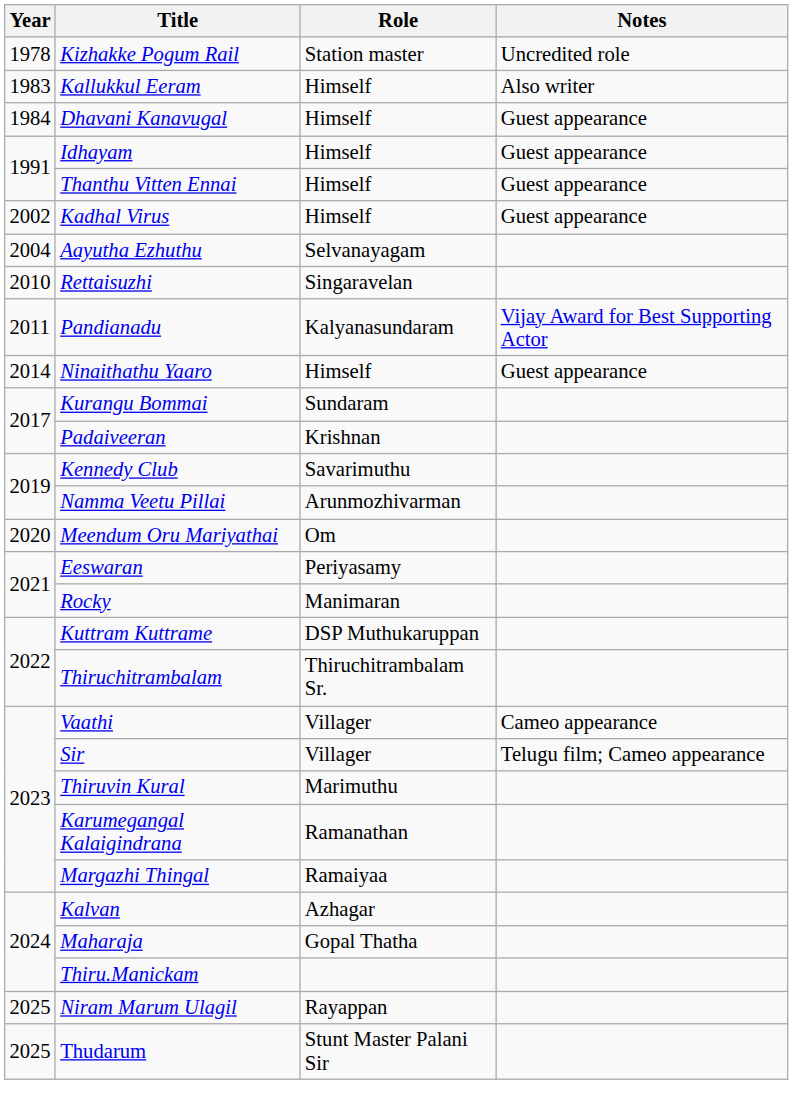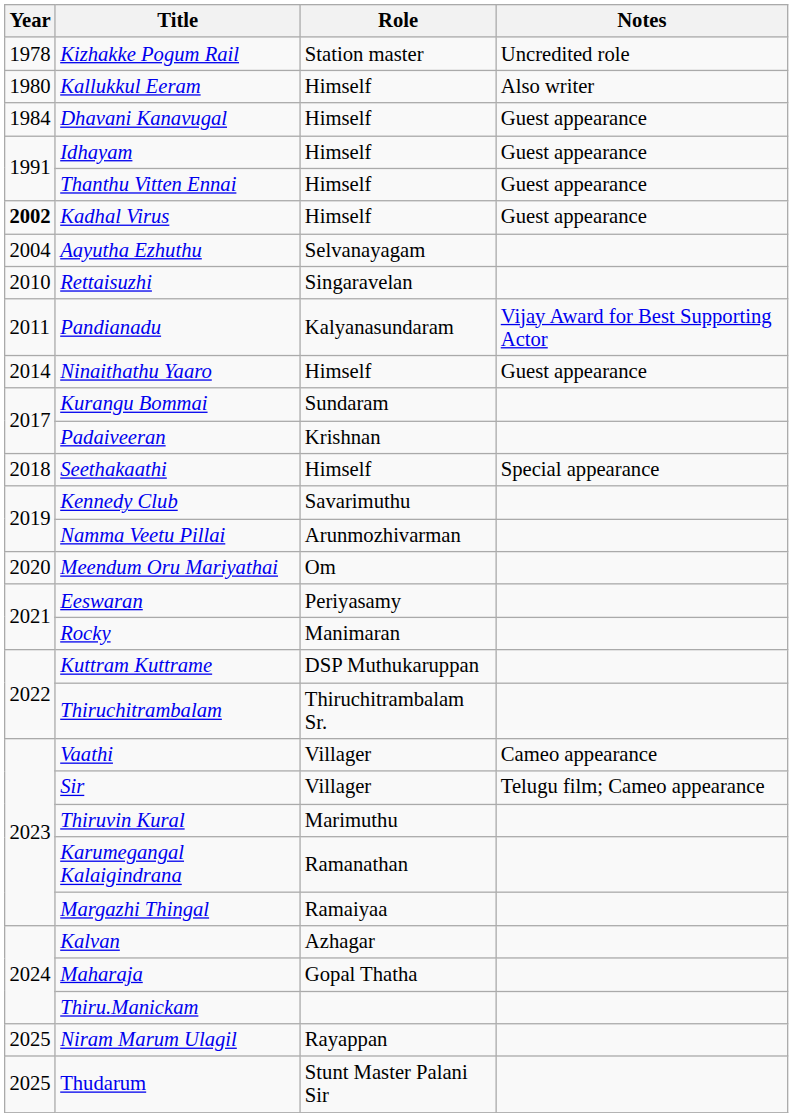Kallukkul Eeram | Year: 1983 -> 1980
Kadhal Virus | Year: normal -> bold
+ row: 2018 | Seethakaathi | Himself | Special appearance
